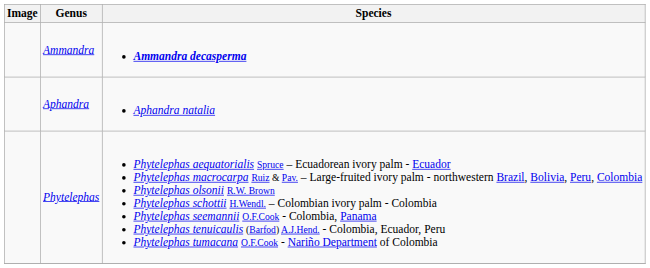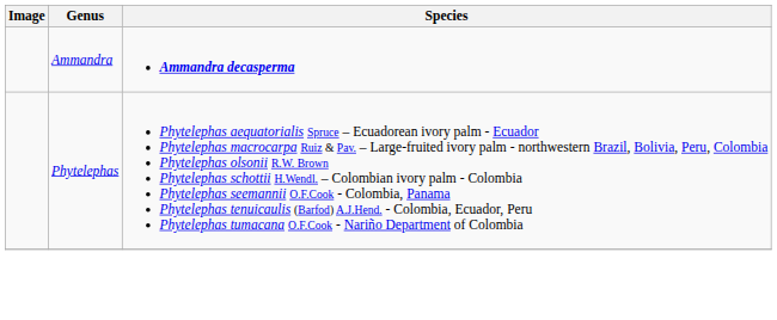- row: Aphandra | Aphandra natalia
